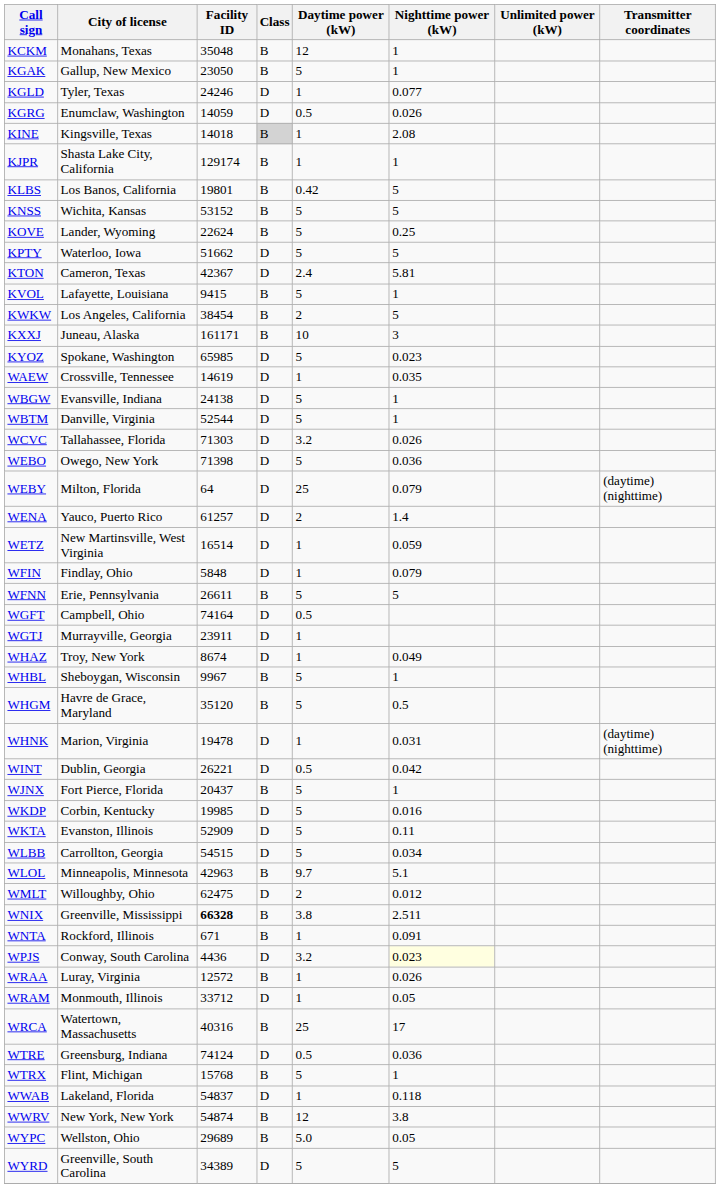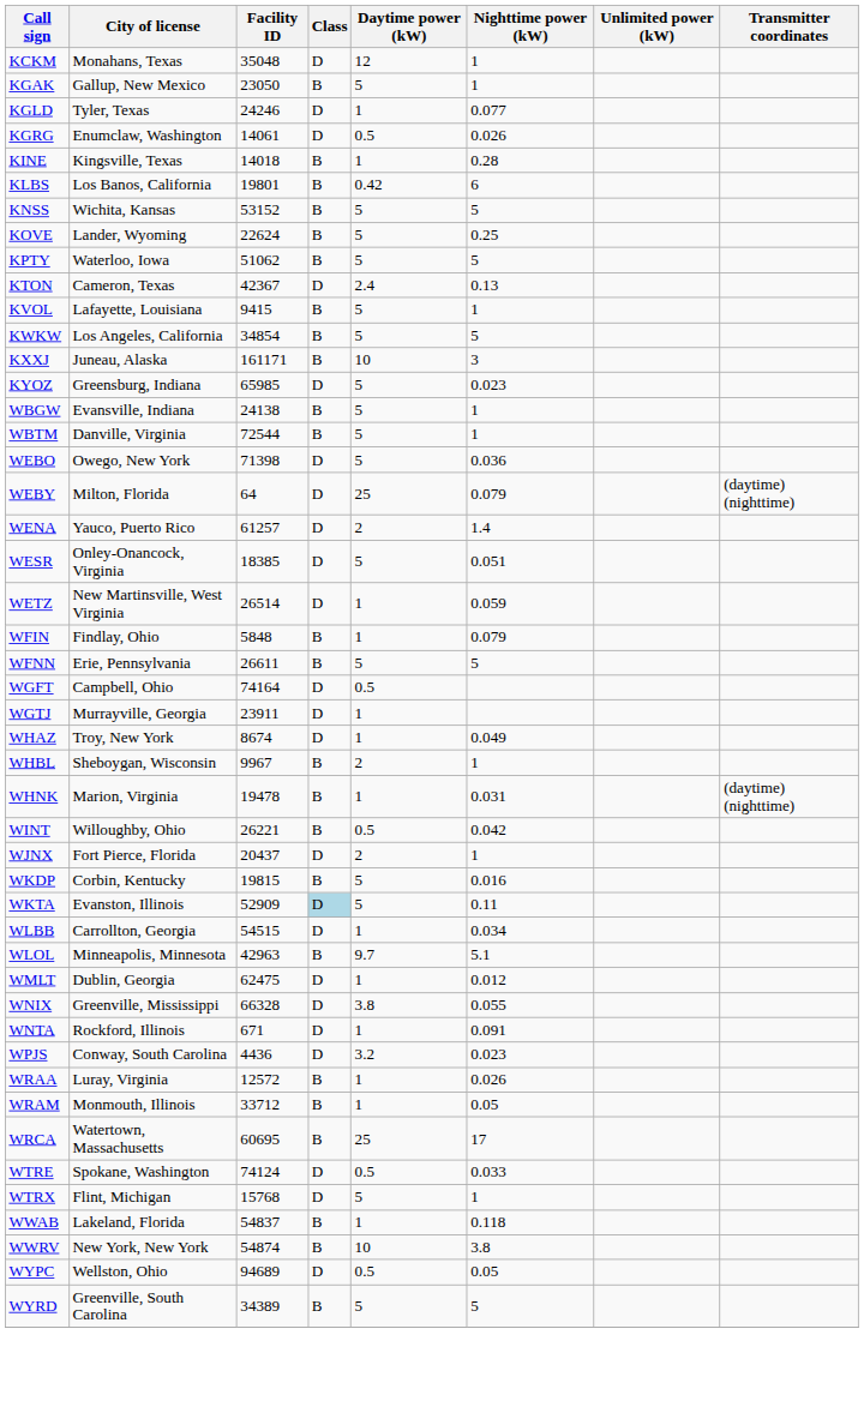KCKM | Class: B -> D
KGRG | Facility ID: 14059 -> 14061
KINE | Class: lightgrey background -> no background
KINE | Nighttime power (kW): 2.08 -> 0.28
- row: KJPR | Shasta Lake City, California | 129174 | B | 1 | 1
KLBS | Nighttime power (kW): 5 -> 6
KPTY | Facility ID: 51662 -> 51062
KPTY | Class: D -> B
KTON | Nighttime power (kW): 5.81 -> 0.13
KWKW | Facility ID: 38454 -> 34854
KWKW | Daytime power (kW): 2 -> 5
KYOZ | City of license: Spokane, Washington -> Greensburg, Indiana
- row: WAEW | Crossville, Tennessee | 14619 | D | 1 | 0.035
WBGW | Class: D -> B
WBTM | Facility ID: 52544 -> 72544
WBTM | Class: D -> B
- row: WCVC | Tallahassee, Florida | 71303 | D | 3.2 | 0.026
+ row: WESR | Onley-Onancock, Virginia | 18385 | D | 5 | 0.051
WETZ | Facility ID: 16514 -> 26514
WFIN | Class: D -> B
WHBL | Daytime power (kW): 5 -> 2
- row: WHGM | Havre de Grace, Maryland | 35120 | B | 5 | 0.5
WHNK | Class: D -> B
WINT | City of license: Dublin, Georgia -> Willoughby, Ohio
WINT | Class: D -> B
WJNX | Class: B -> D
WJNX | Daytime power (kW): 5 -> 2
WKDP | Facility ID: 19985 -> 19815
WKDP | Class: D -> B
WKTA | Class: no background -> lightblue background
WLBB | Daytime power (kW): 5 -> 1
WMLT | City of license: Willoughby, Ohio -> Dublin, Georgia
WMLT | Daytime power (kW): 2 -> 1
WNIX | Facility ID: bold -> normal
WNIX | Class: B -> D
WNIX | Nighttime power (kW): 2.511 -> 0.055
WNTA | Class: B -> D
WPJS | Nighttime power (kW): lightyellow background -> no background
WRAM | Class: D -> B
WRCA | Facility ID: 40316 -> 60695
WTRE | City of license: Greensburg, Indiana -> Spokane, Washington
WTRE | Nighttime power (kW): 0.036 -> 0.033
WTRX | Class: B -> D
WWAB | Class: D -> B
WWRV | Daytime power (kW): 12 -> 10
WYPC | Facility ID: 29689 -> 94689
WYPC | Class: B -> D
WYPC | Daytime power (kW): 5.0 -> 0.5
WYRD | Class: D -> B
